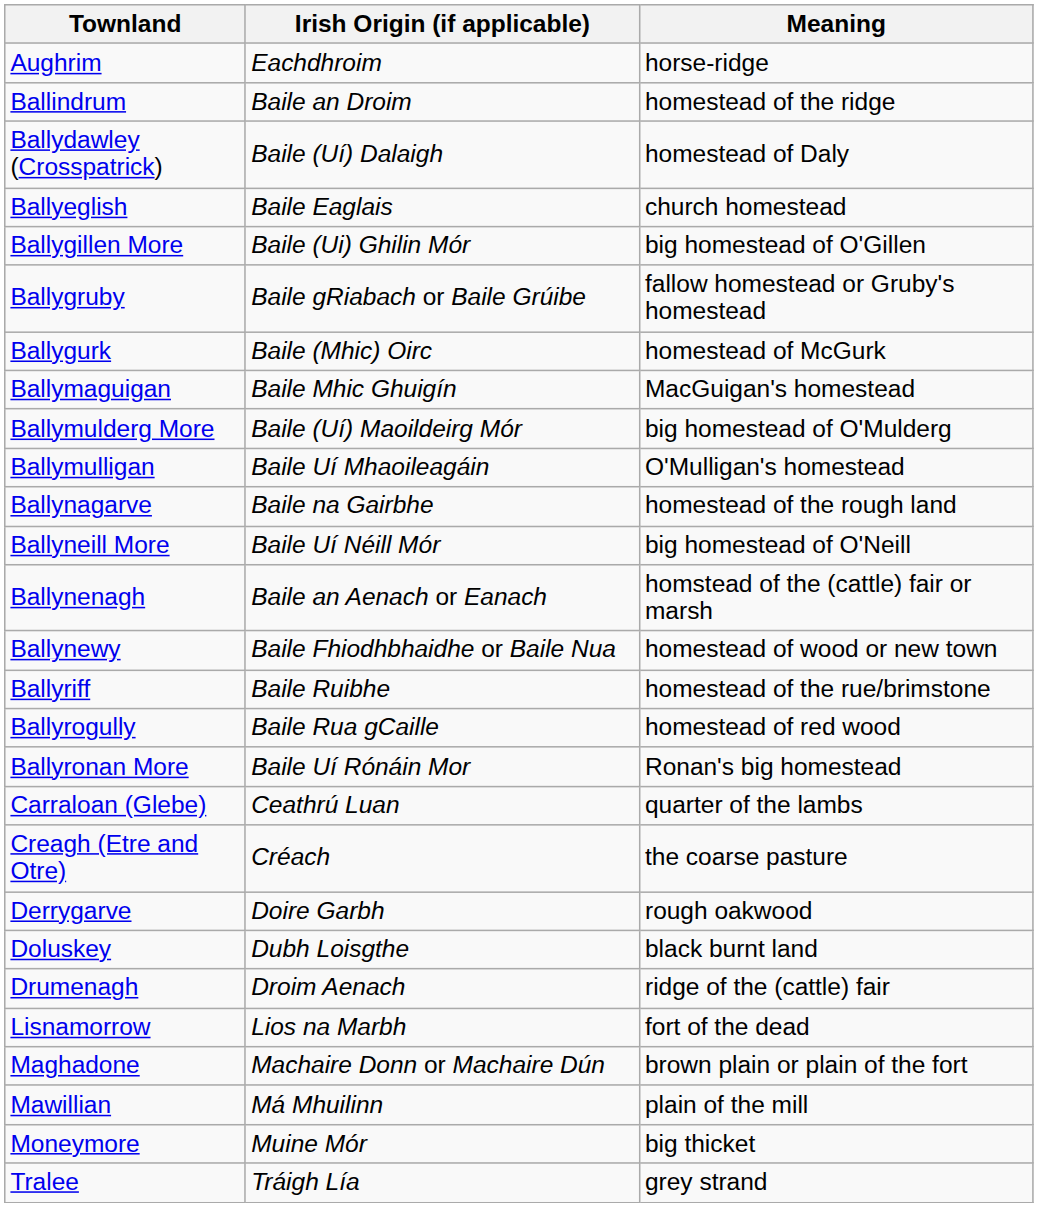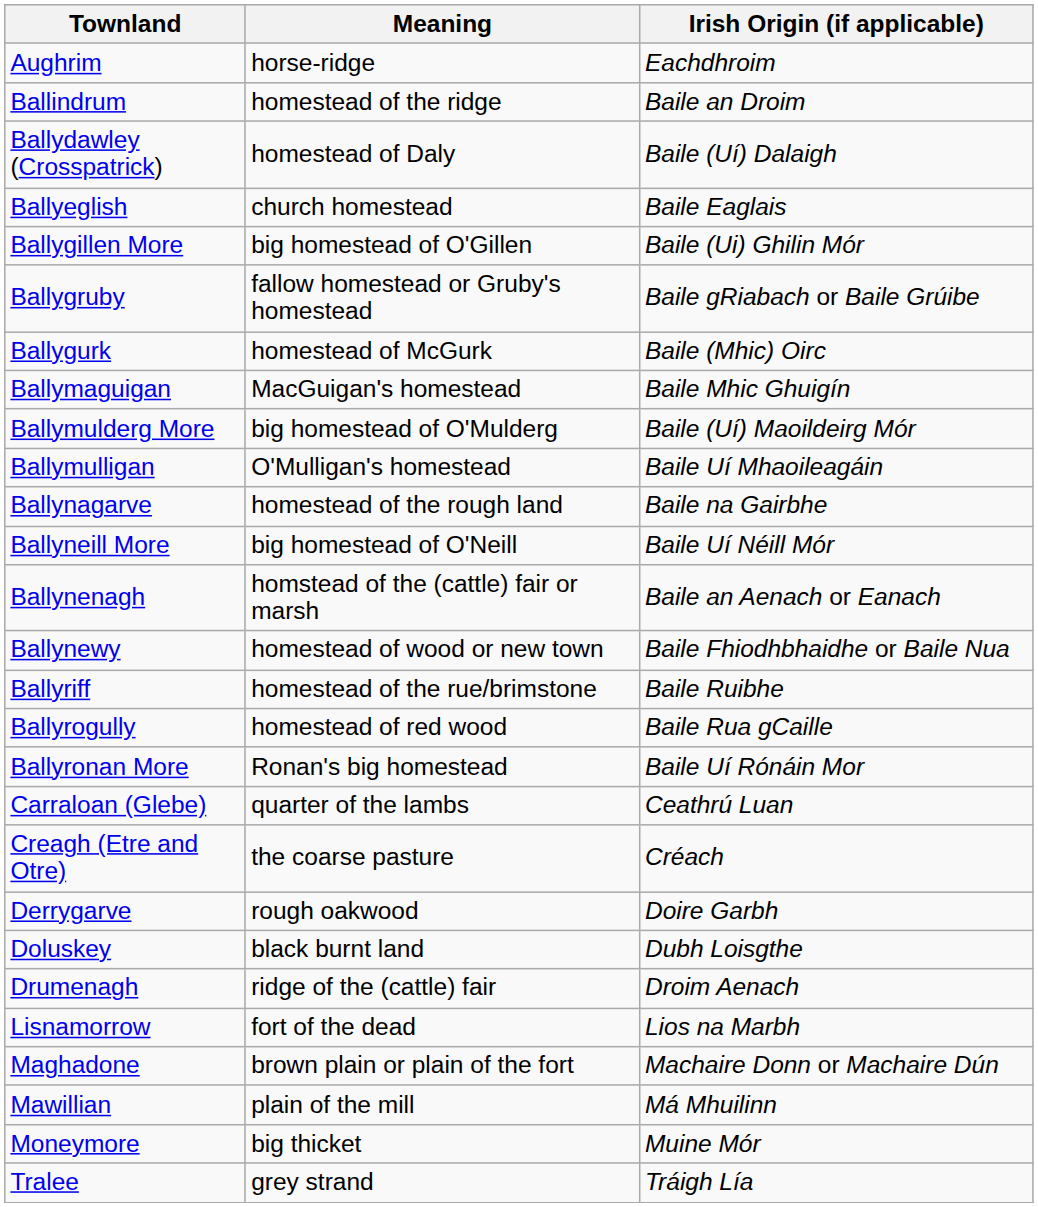columns swapped: Irish Origin (if applicable) <-> Meaning
